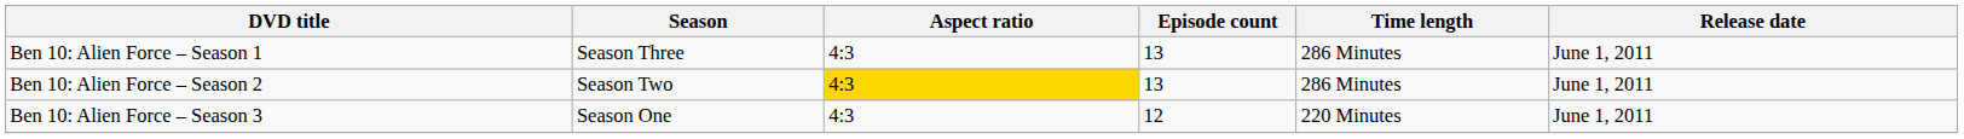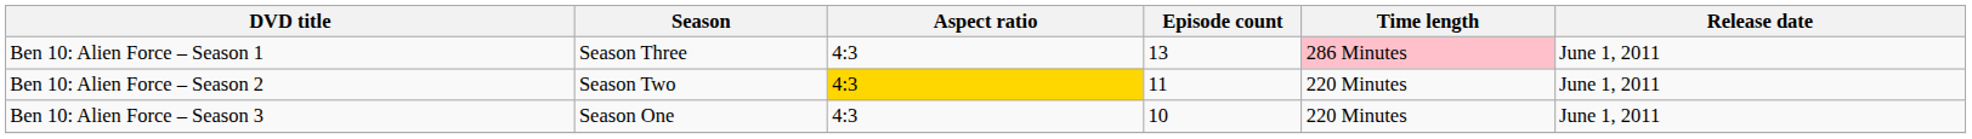Ben 10: Alien Force – Season 1 | Time length: no background -> pink background
Ben 10: Alien Force – Season 2 | Episode count: 13 -> 11
Ben 10: Alien Force – Season 2 | Time length: 286 Minutes -> 220 Minutes
Ben 10: Alien Force – Season 3 | Episode count: 12 -> 10
